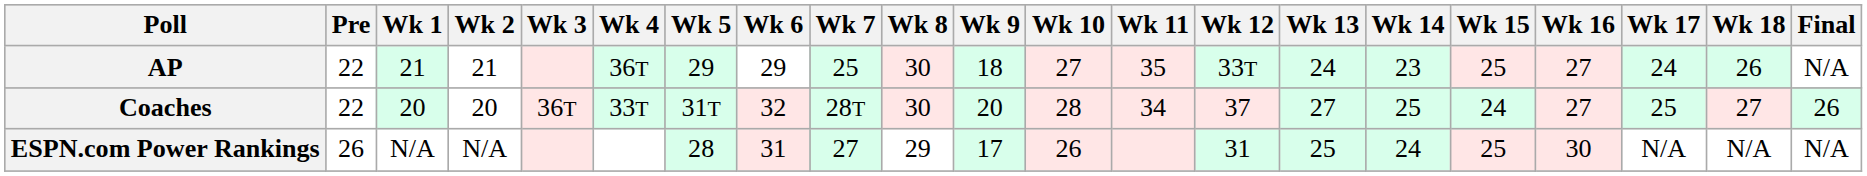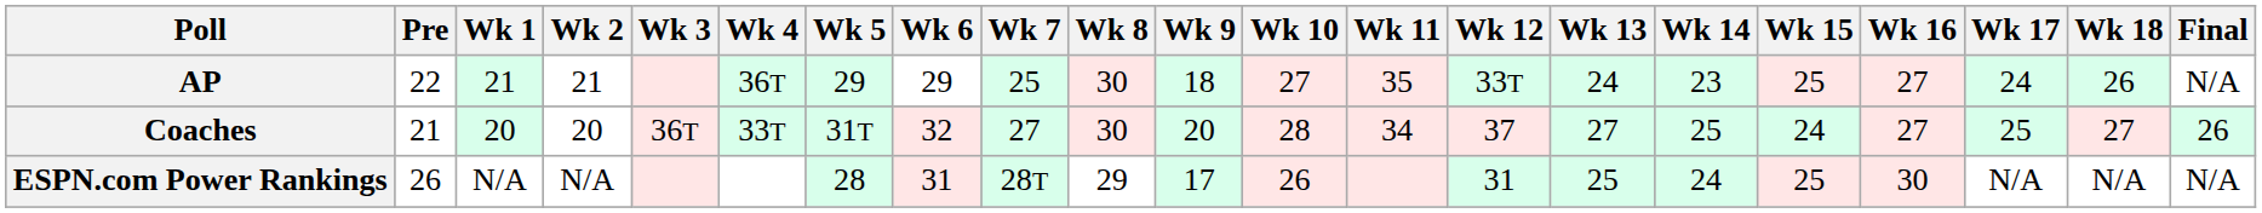Coaches | Pre: 22 -> 21
Coaches | Wk 7: 28T -> 27
ESPN.com Power Rankings | Wk 7: 27 -> 28T
